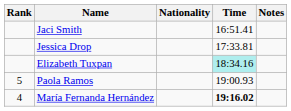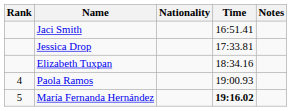Elizabeth Tuxpan | Time: paleturquoise background -> no background
Paola Ramos | Rank: 5 -> 4
María Fernanda Hernández | Rank: 4 -> 5
